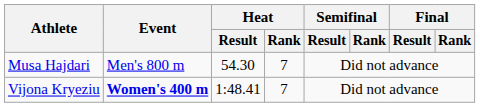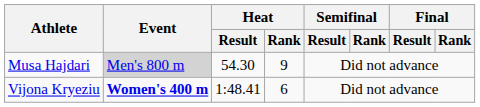Musa Hajdari | Event: no background -> lightgrey background
Musa Hajdari | Heat / Rank: 7 -> 9
Vijona Kryeziu | Heat / Rank: 7 -> 6
